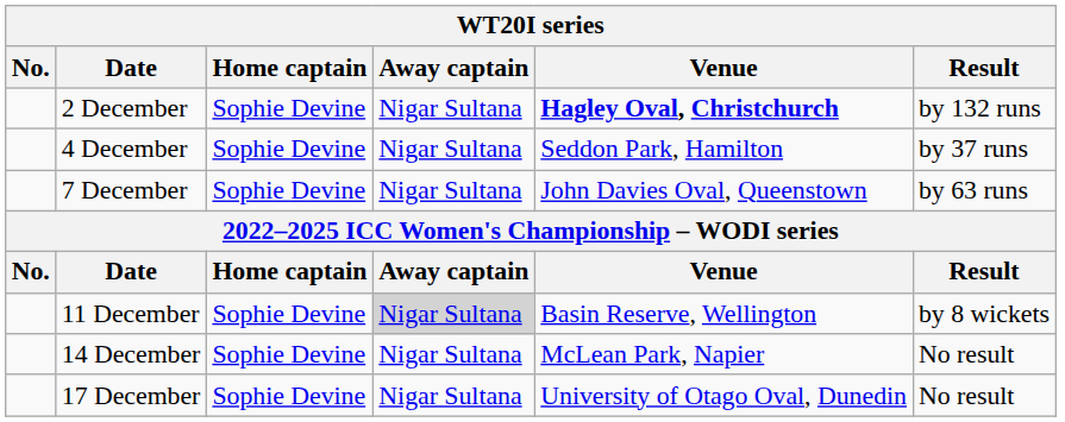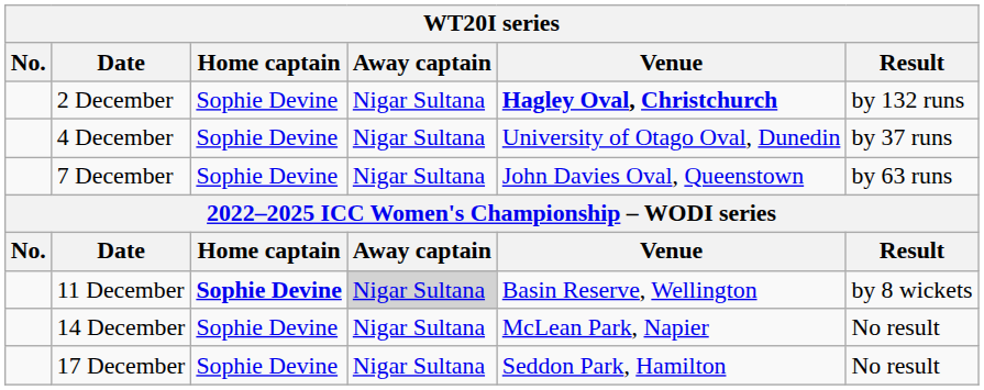4 December | Venue: Seddon Park, Hamilton -> University of Otago Oval, Dunedin
11 December | Home captain: normal -> bold
17 December | Venue: University of Otago Oval, Dunedin -> Seddon Park, Hamilton
